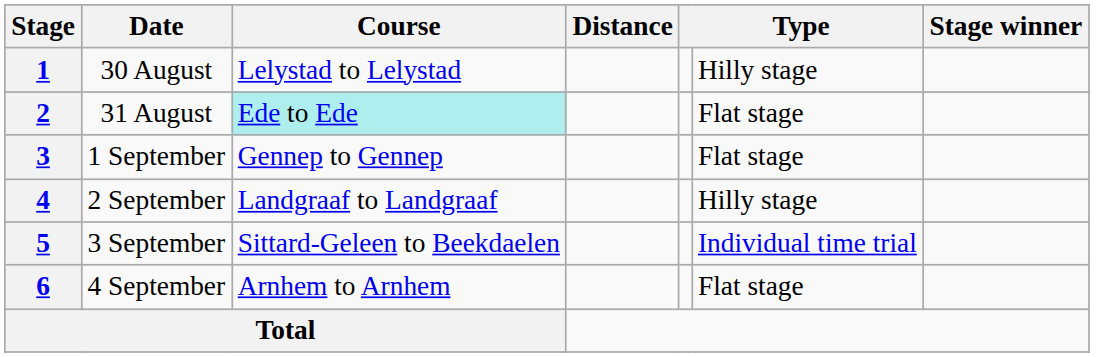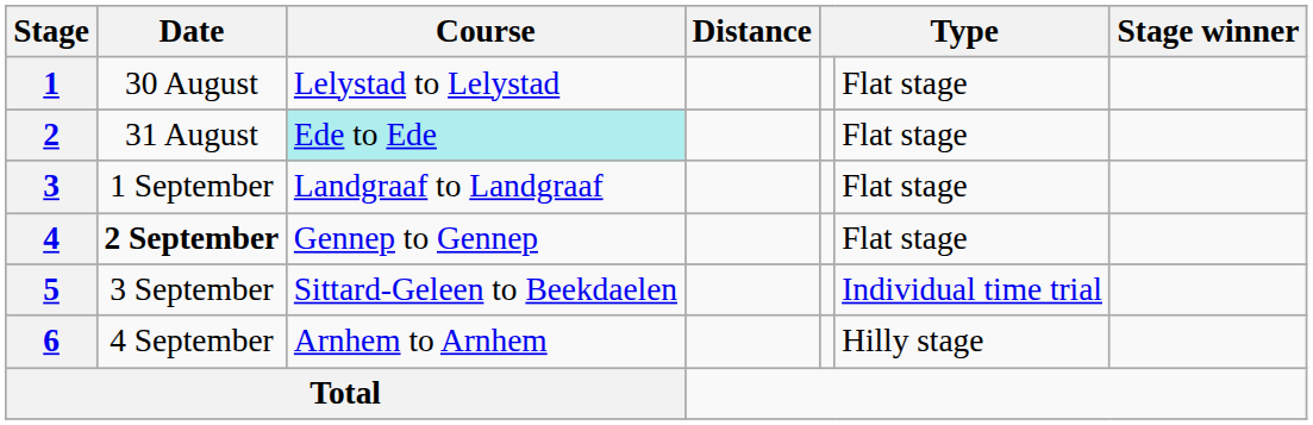1 | column 6: Hilly stage -> Flat stage
3 | Course: Gennep to Gennep -> Landgraaf to Landgraaf
4 | Date: normal -> bold
4 | Course: Landgraaf to Landgraaf -> Gennep to Gennep
4 | column 6: Hilly stage -> Flat stage
6 | column 6: Flat stage -> Hilly stage
